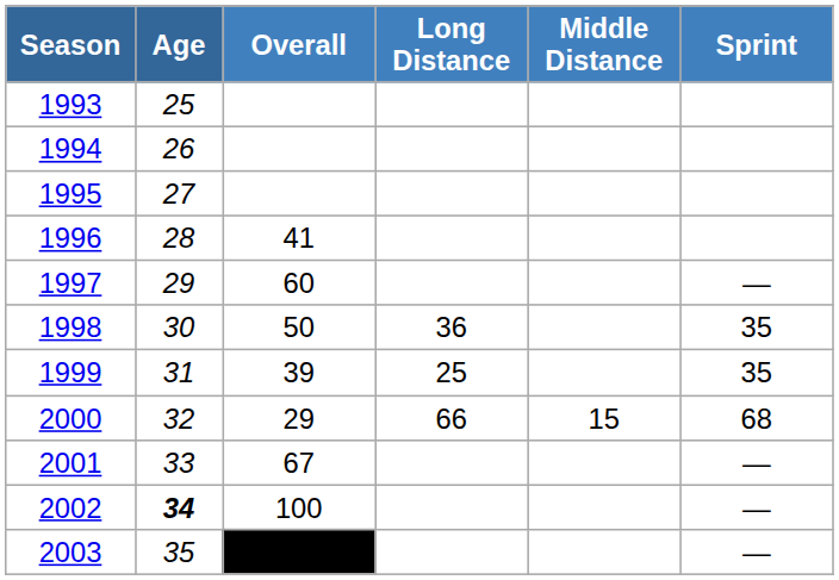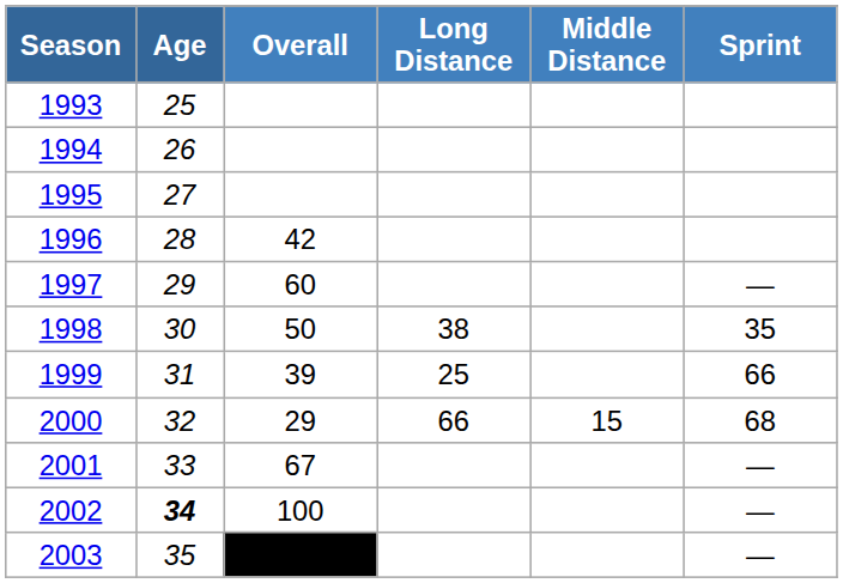1996 | Overall: 41 -> 42
1998 | Long Distance: 36 -> 38
1999 | Sprint: 35 -> 66
